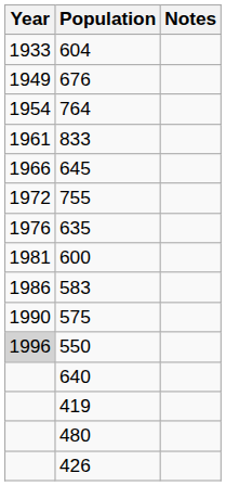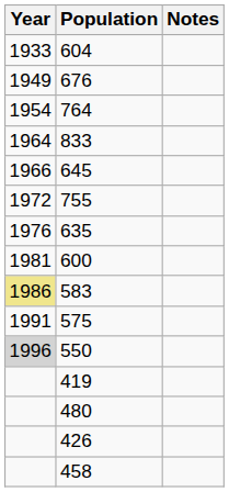833 | Year: 1961 -> 1964
583 | Year: no background -> khaki background
575 | Year: 1990 -> 1991
- row: 640
+ row: 458
